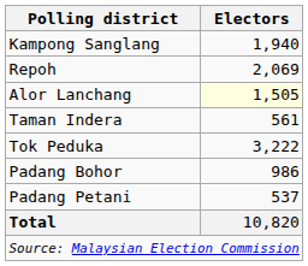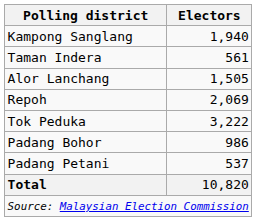rows swapped: Repoh <-> Taman Indera
Alor Lanchang | Electors: lightyellow background -> no background
